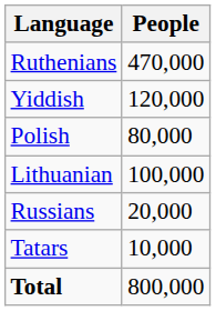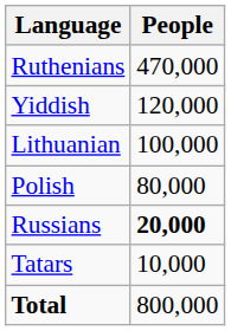rows swapped: Lithuanian <-> Polish
Russians | People: normal -> bold
